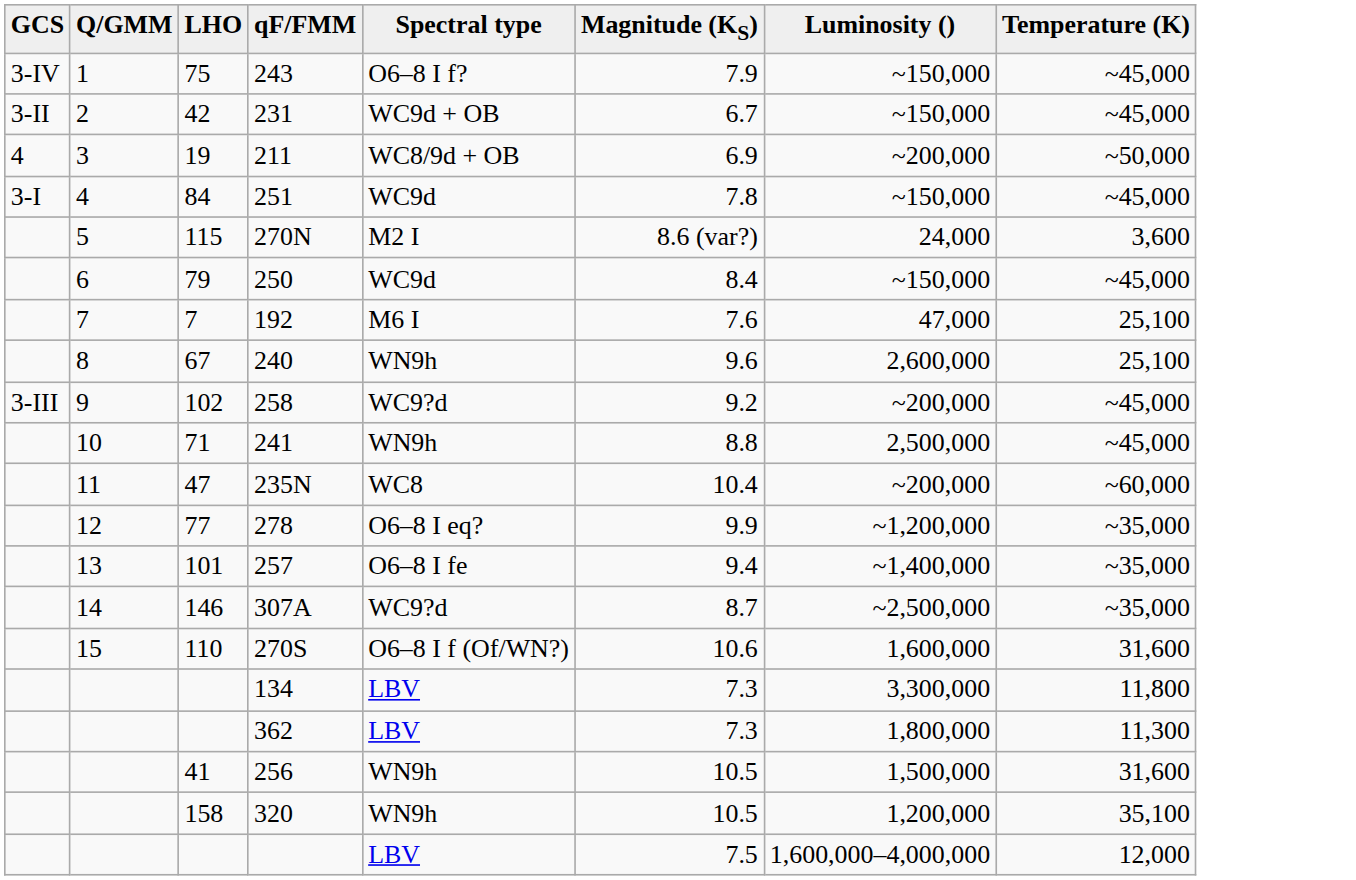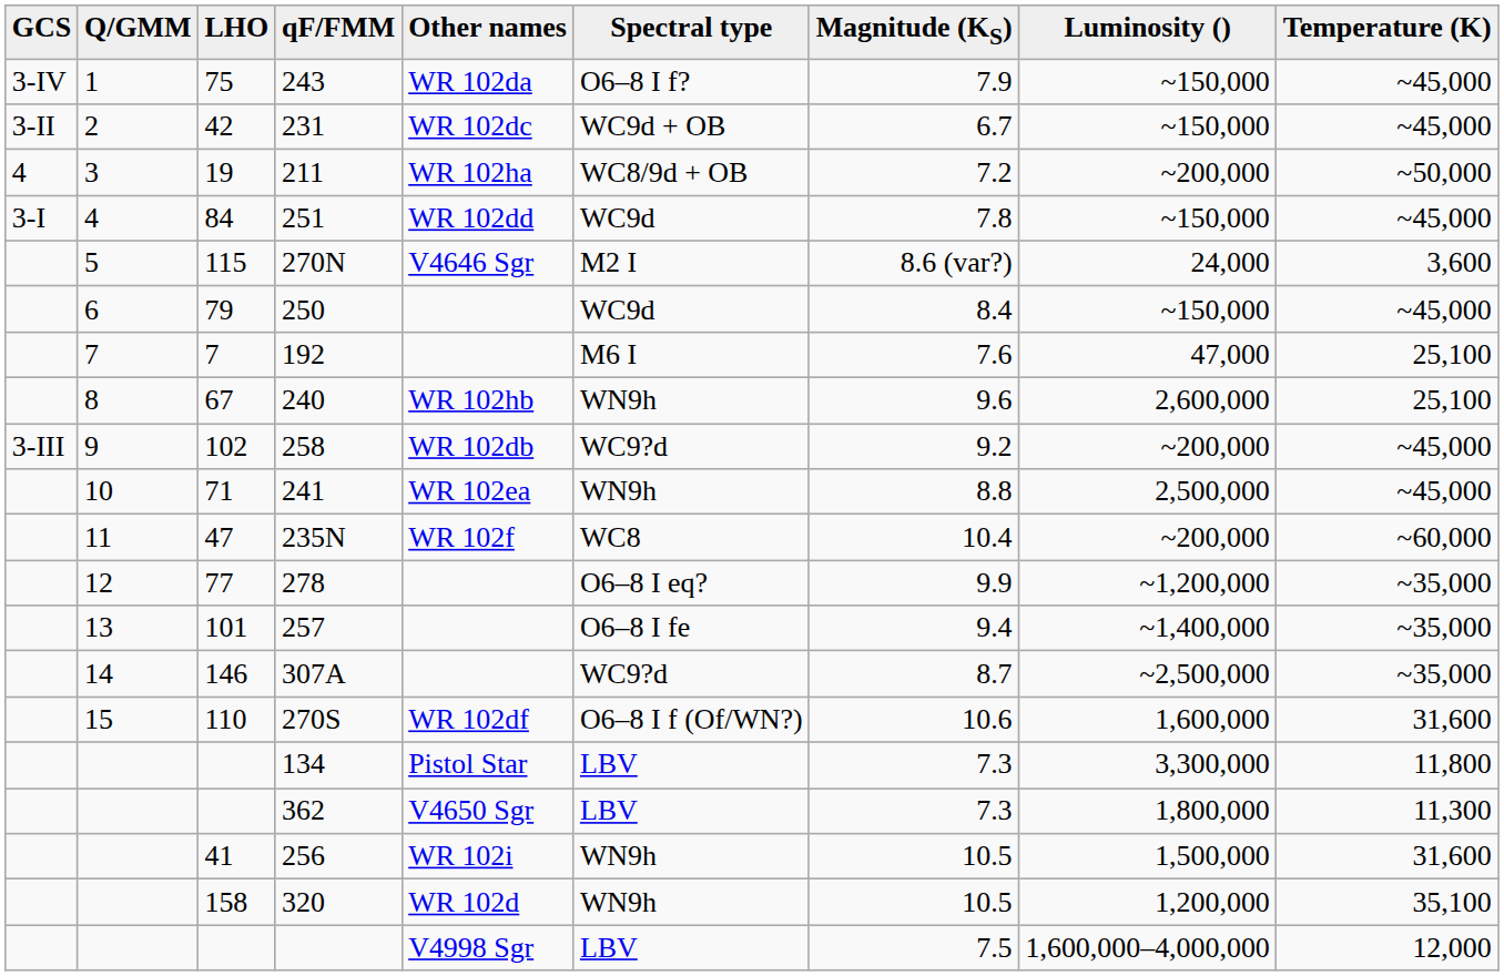+ column: Other names | WR 102da | WR 102dc | WR 102ha | WR 102dd | V4646 Sgr | WR 102hb | WR 102db | WR 102ea | WR 102f | WR 102df | Pistol Star | V4650 Sgr | WR 102i | WR 102d | V4998 Sgr
211 | Magnitude (KS): 6.9 -> 7.2
